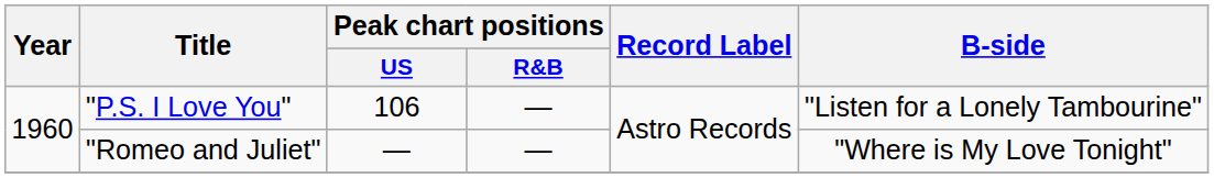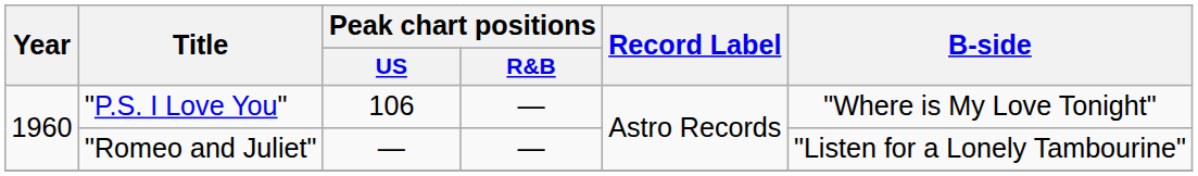"P.S. I Love You" | B-side: "Listen for a Lonely Tambourine" -> "Where is My Love Tonight"
"Romeo and Juliet" | B-side: "Where is My Love Tonight" -> "Listen for a Lonely Tambourine"
